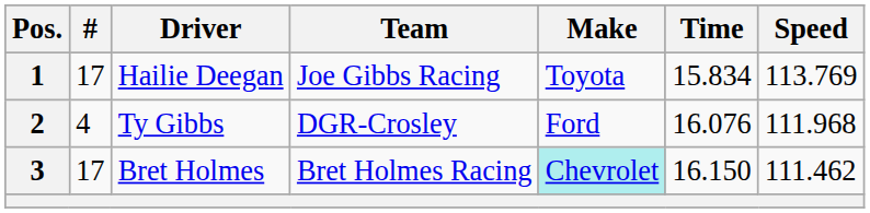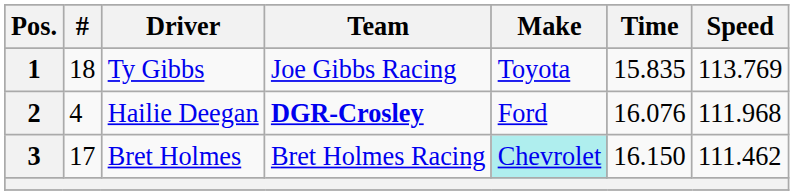1 | #: 17 -> 18
1 | Driver: Hailie Deegan -> Ty Gibbs
1 | Time: 15.834 -> 15.835
2 | Driver: Ty Gibbs -> Hailie Deegan
2 | Team: normal -> bold
